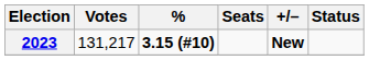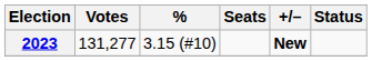2023 | Votes: 131,217 -> 131,277
2023 | %: bold -> normal
